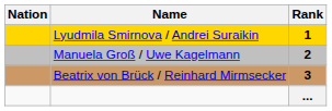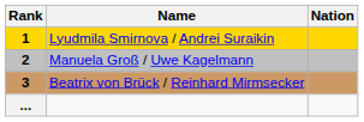columns swapped: Rank <-> Nation
